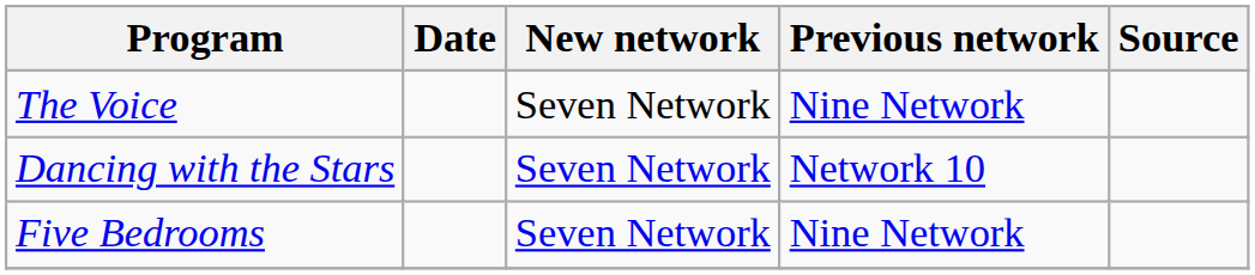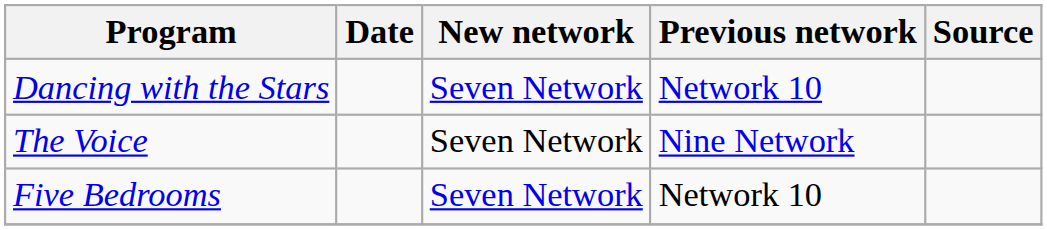rows swapped: Dancing with the Stars <-> The Voice
Five Bedrooms | Previous network: Nine Network -> Network 10
